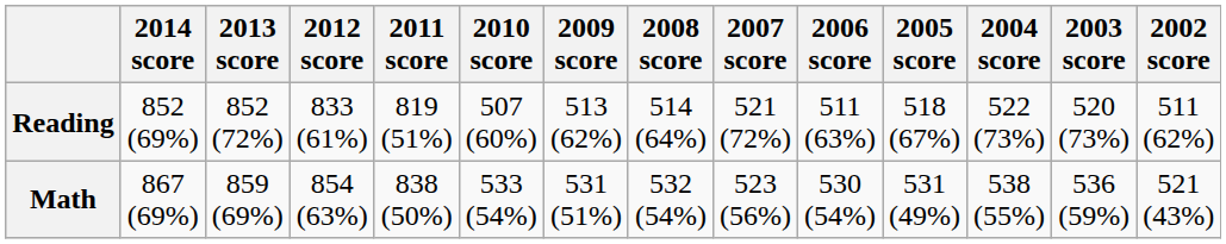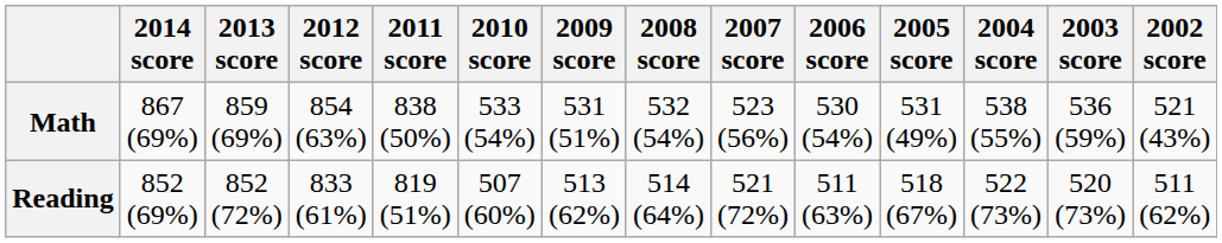rows swapped: Math <-> Reading
